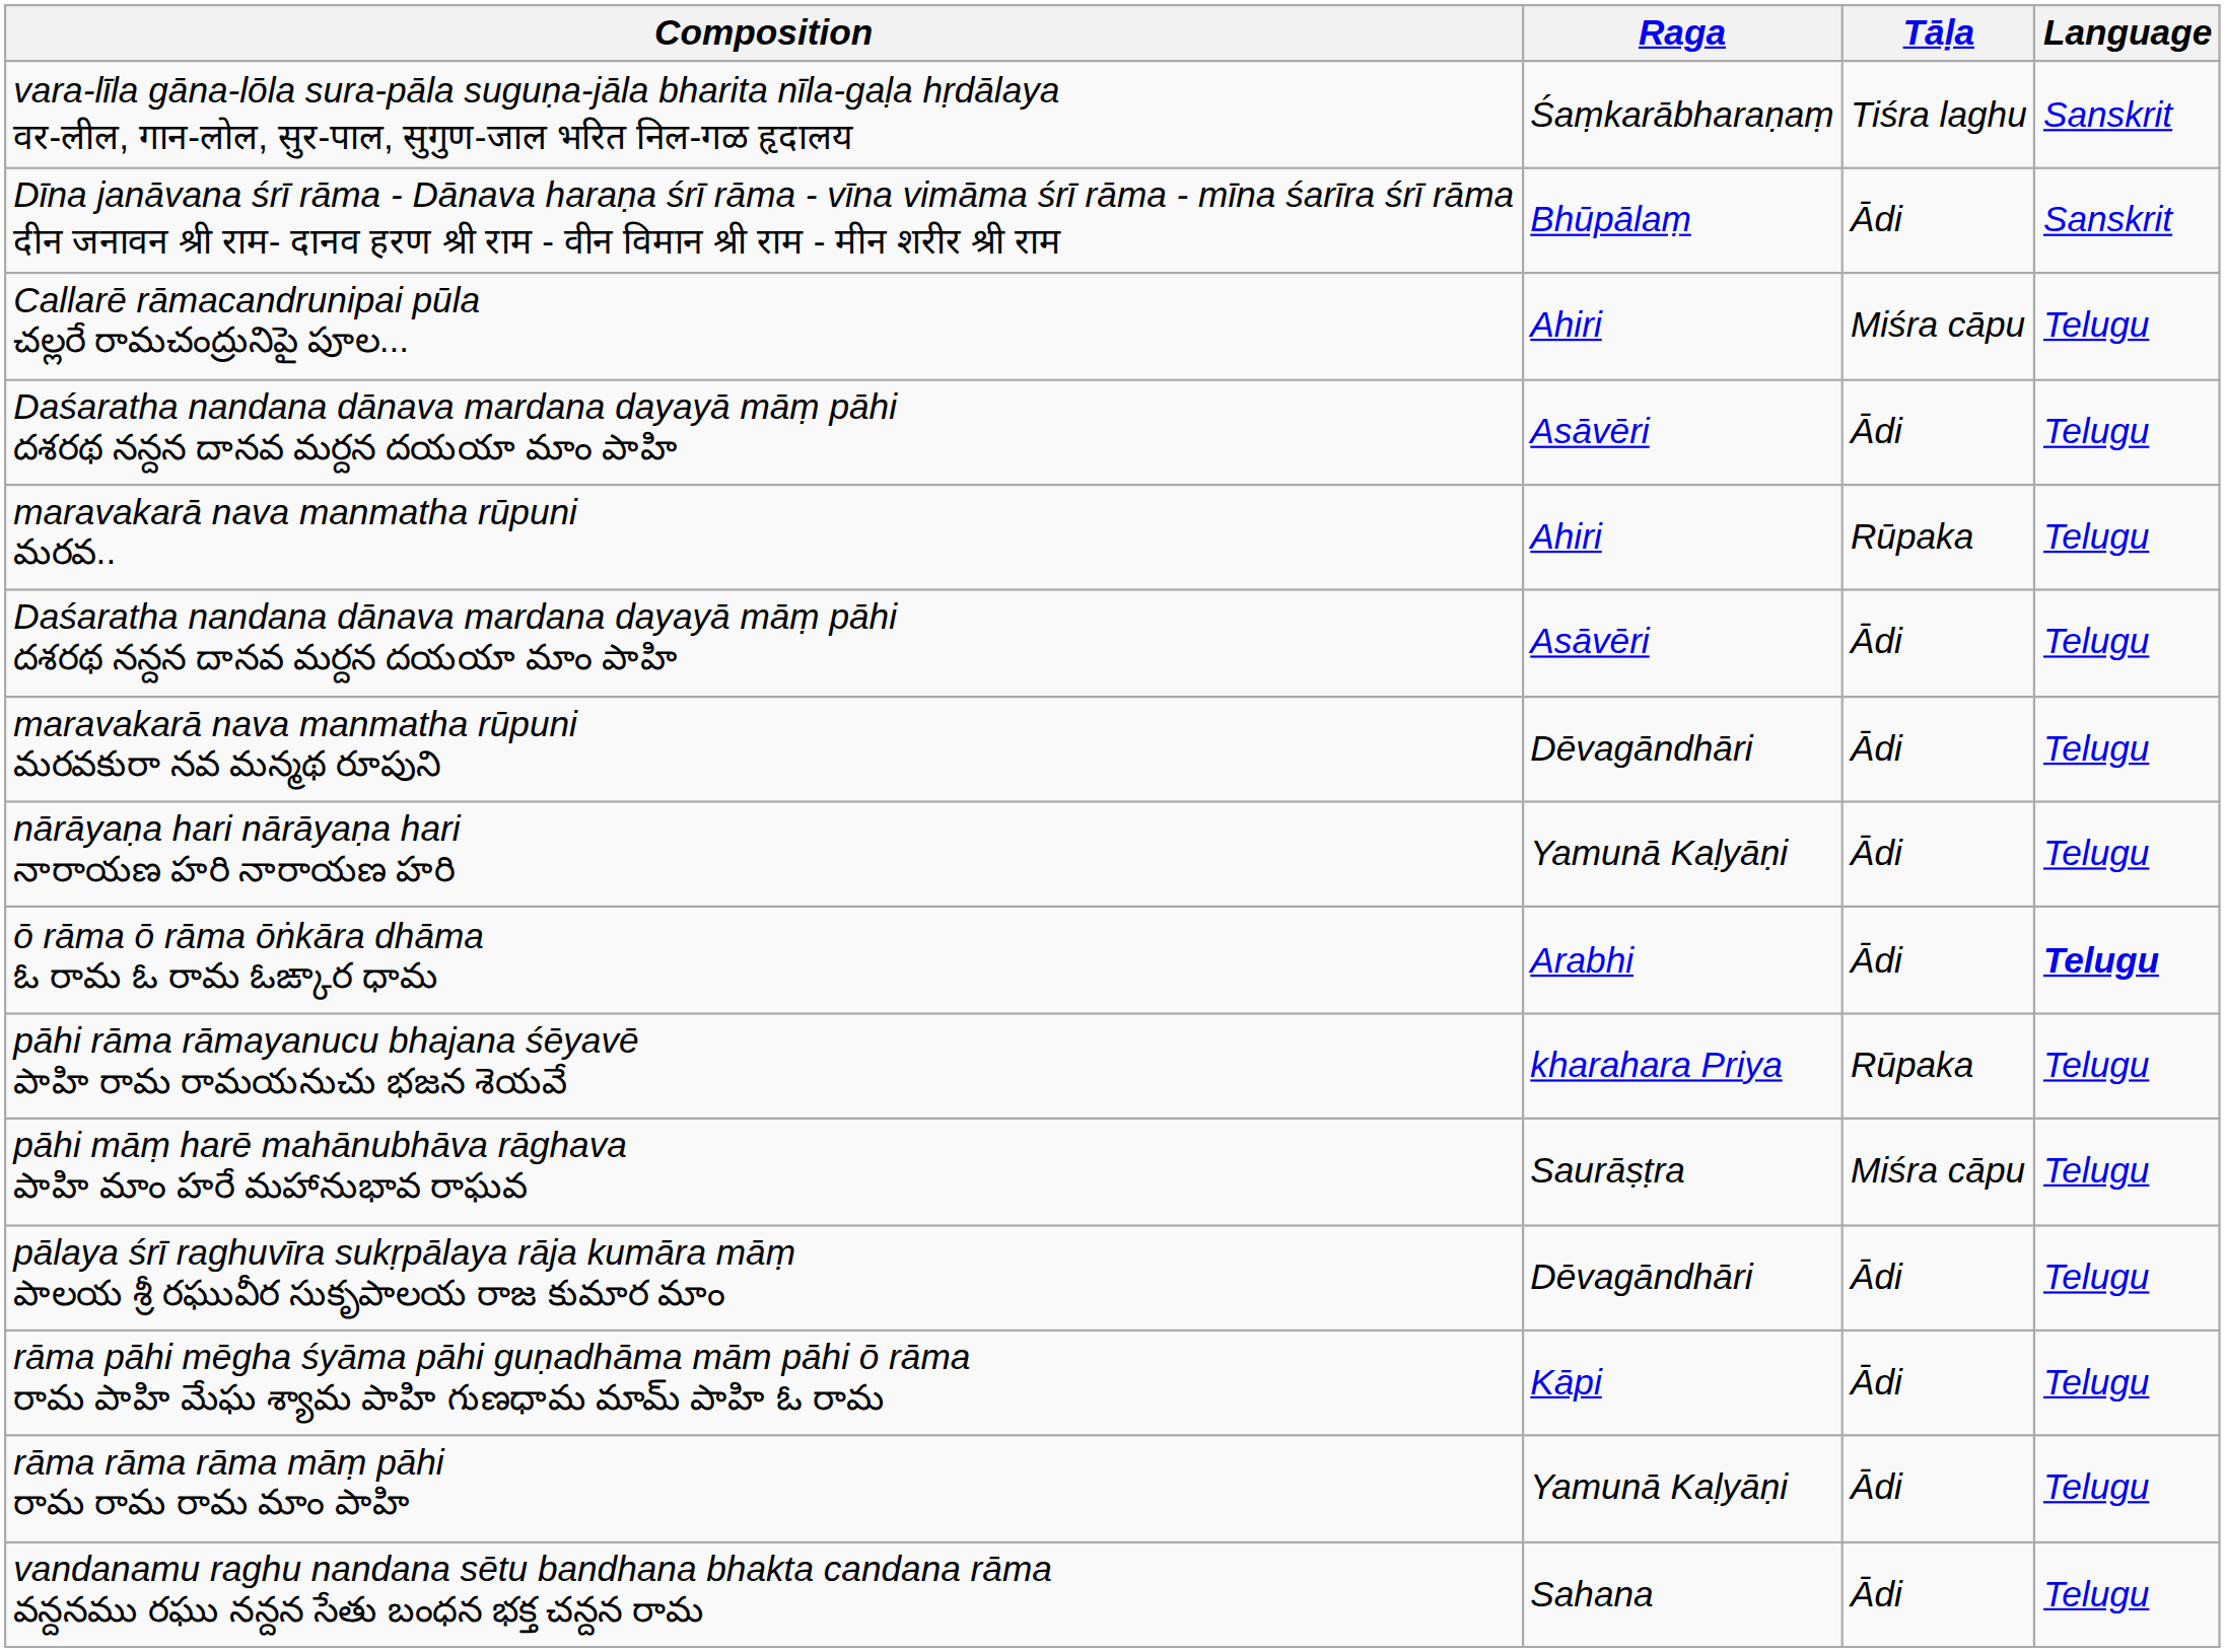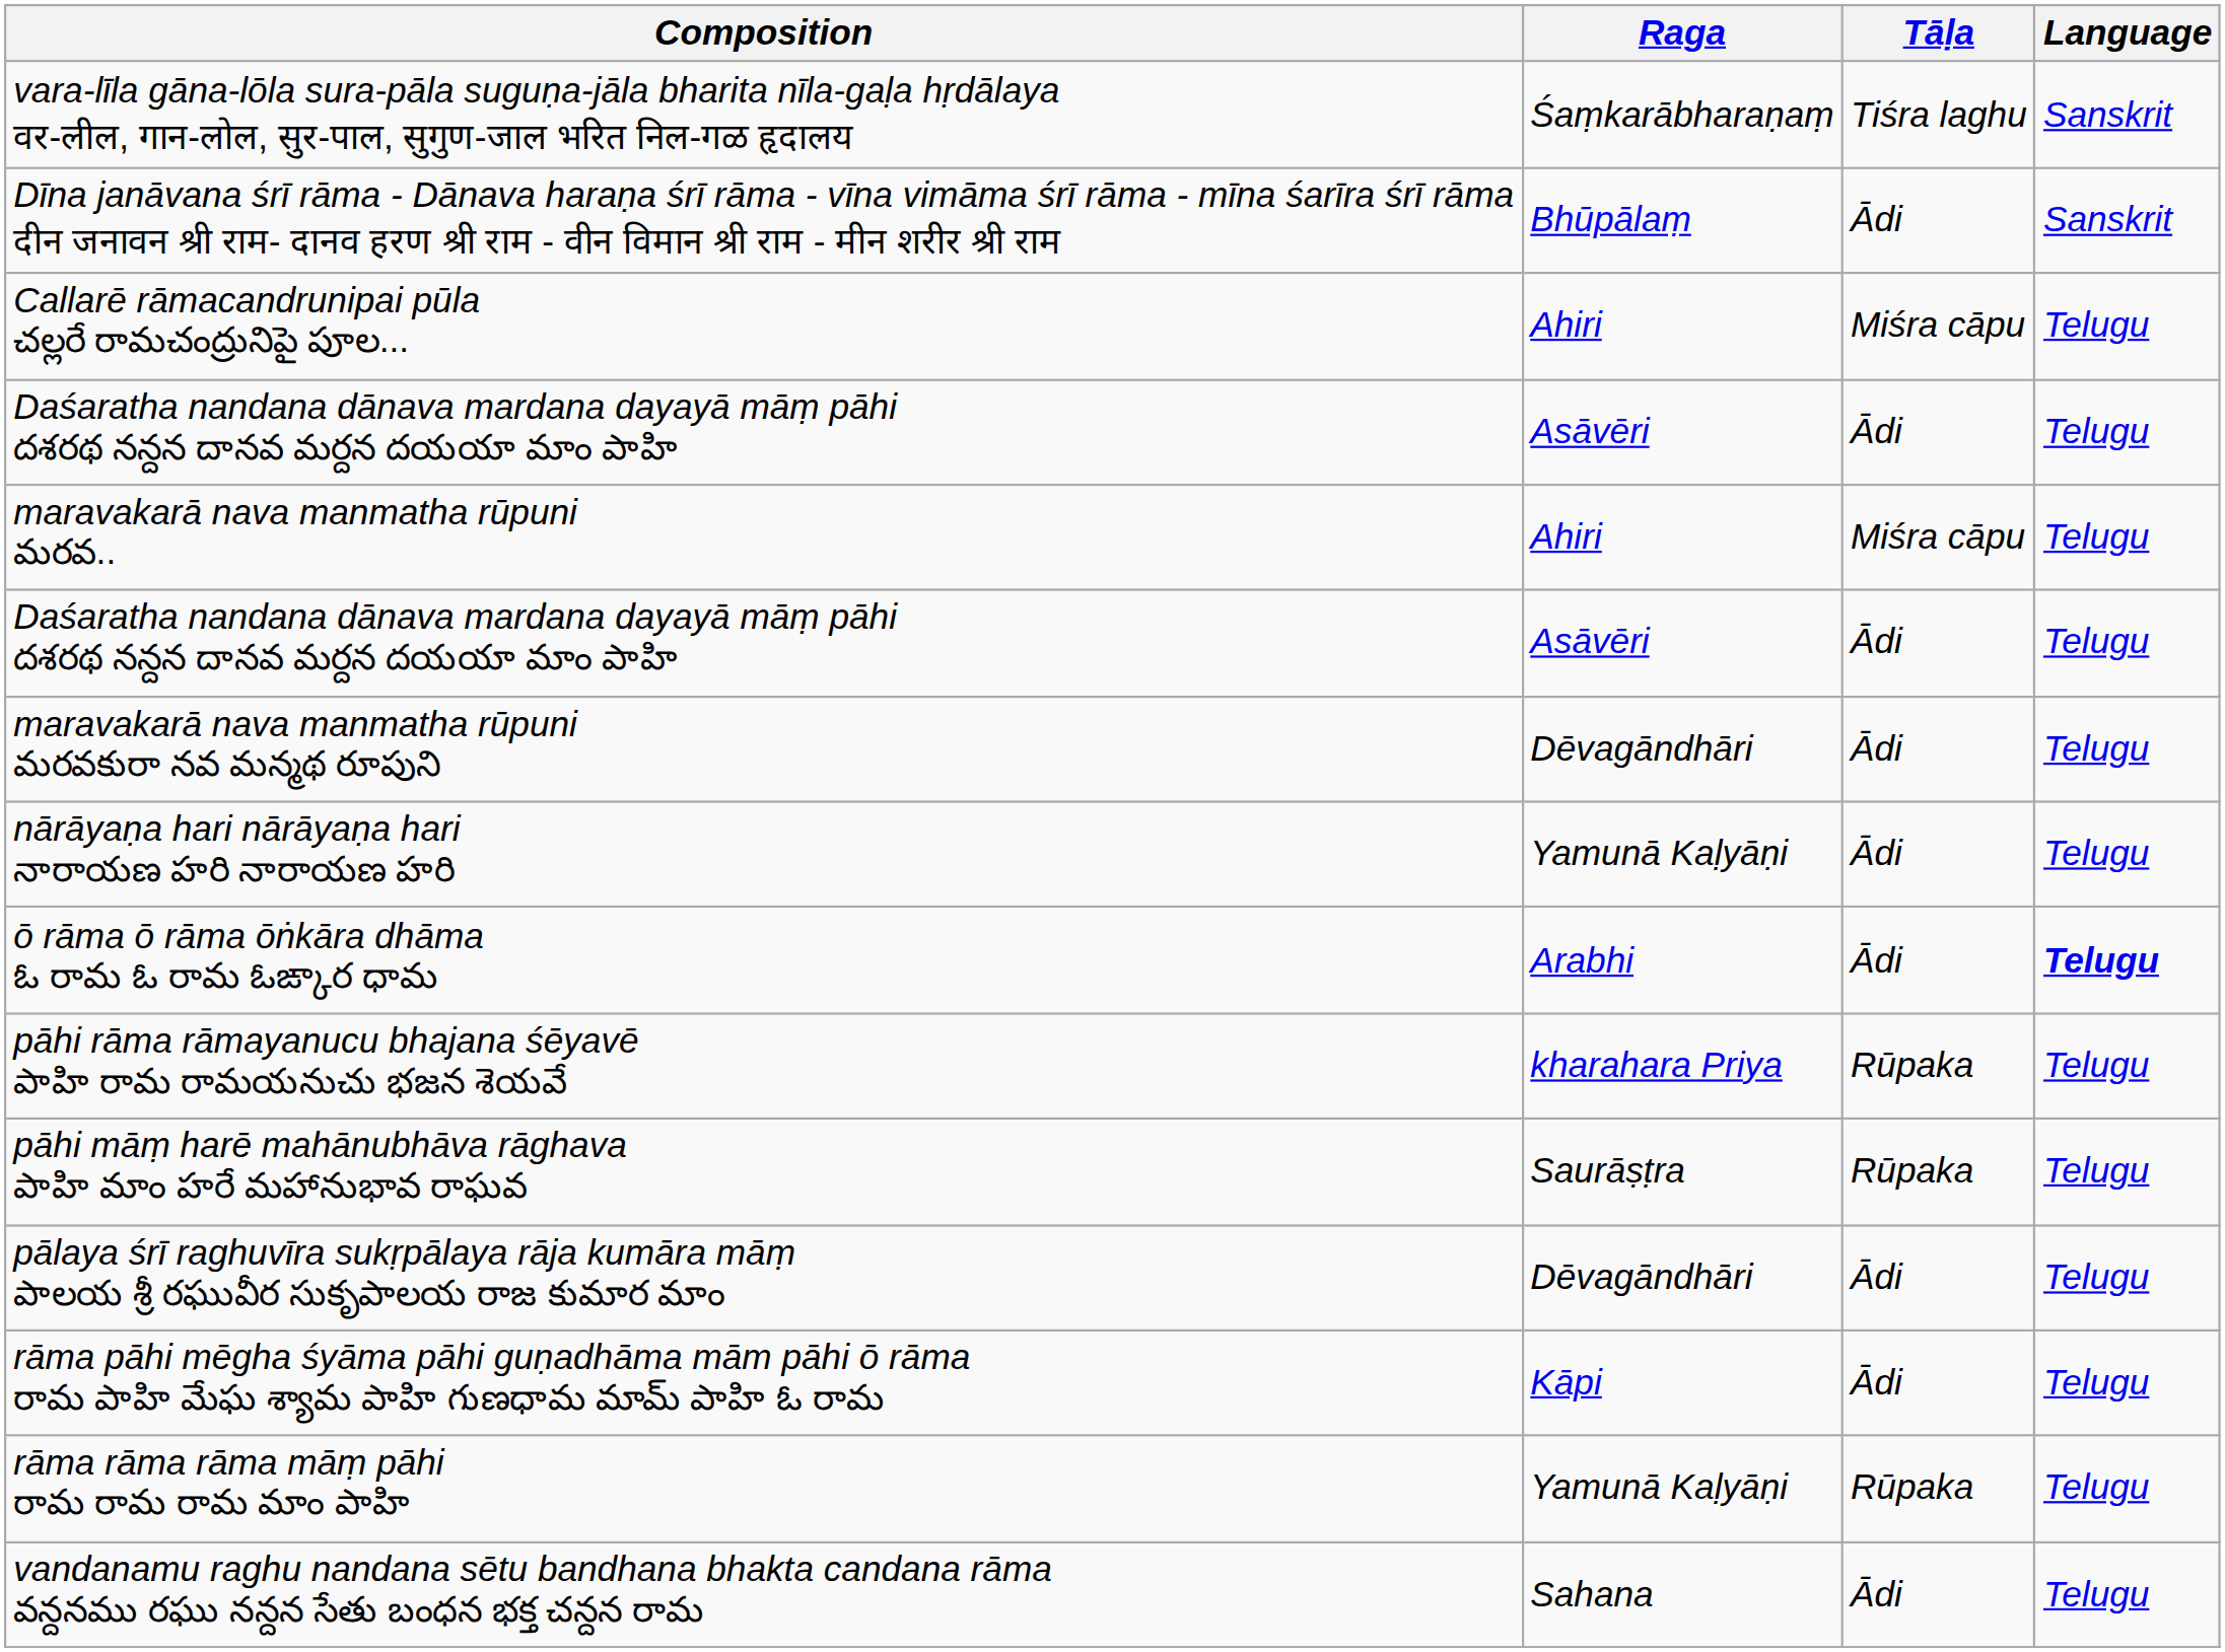maravakarā nava manmatha rūpuni మరవ.. | Tāḷa: Rūpaka -> Miśra cāpu
pāhi māṃ harē mahānubhāva rāghava పాహి మాం హరే మహానుభావ రాఘవ | Tāḷa: Miśra cāpu -> Rūpaka
rāma rāma rāma māṃ pāhi రామ రామ రామ మాం పాహి | Tāḷa: Ādi -> Rūpaka
